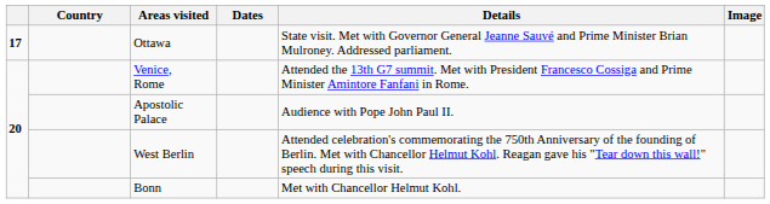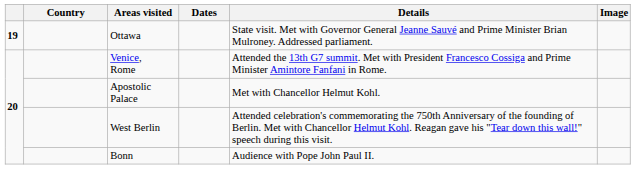Ottawa | column 1: 17 -> 19
Apostolic Palace | Details: Audience with Pope John Paul II. -> Met with Chancellor Helmut Kohl.
Bonn | Details: Met with Chancellor Helmut Kohl. -> Audience with Pope John Paul II.
